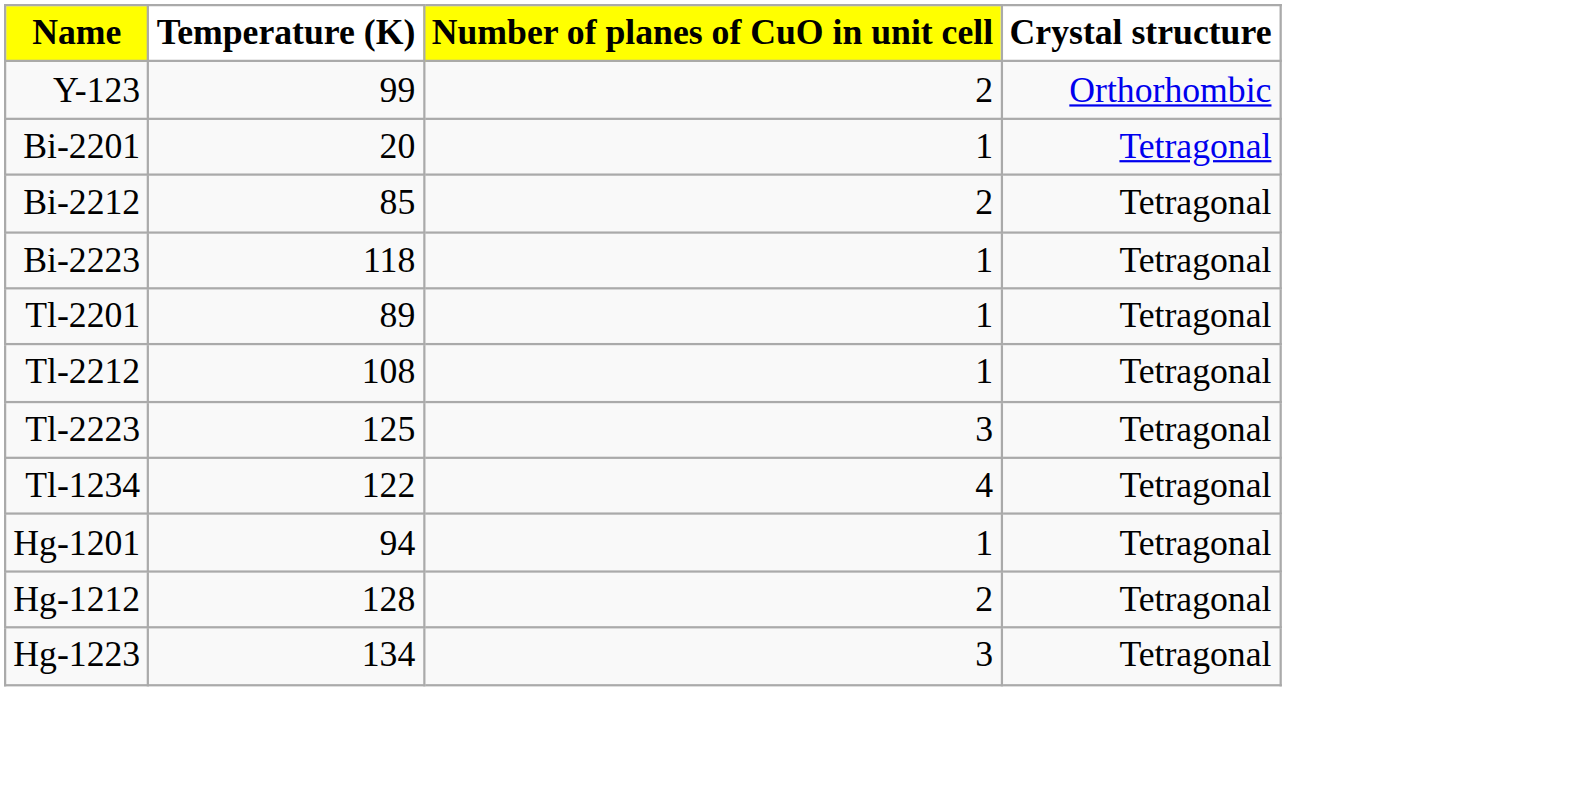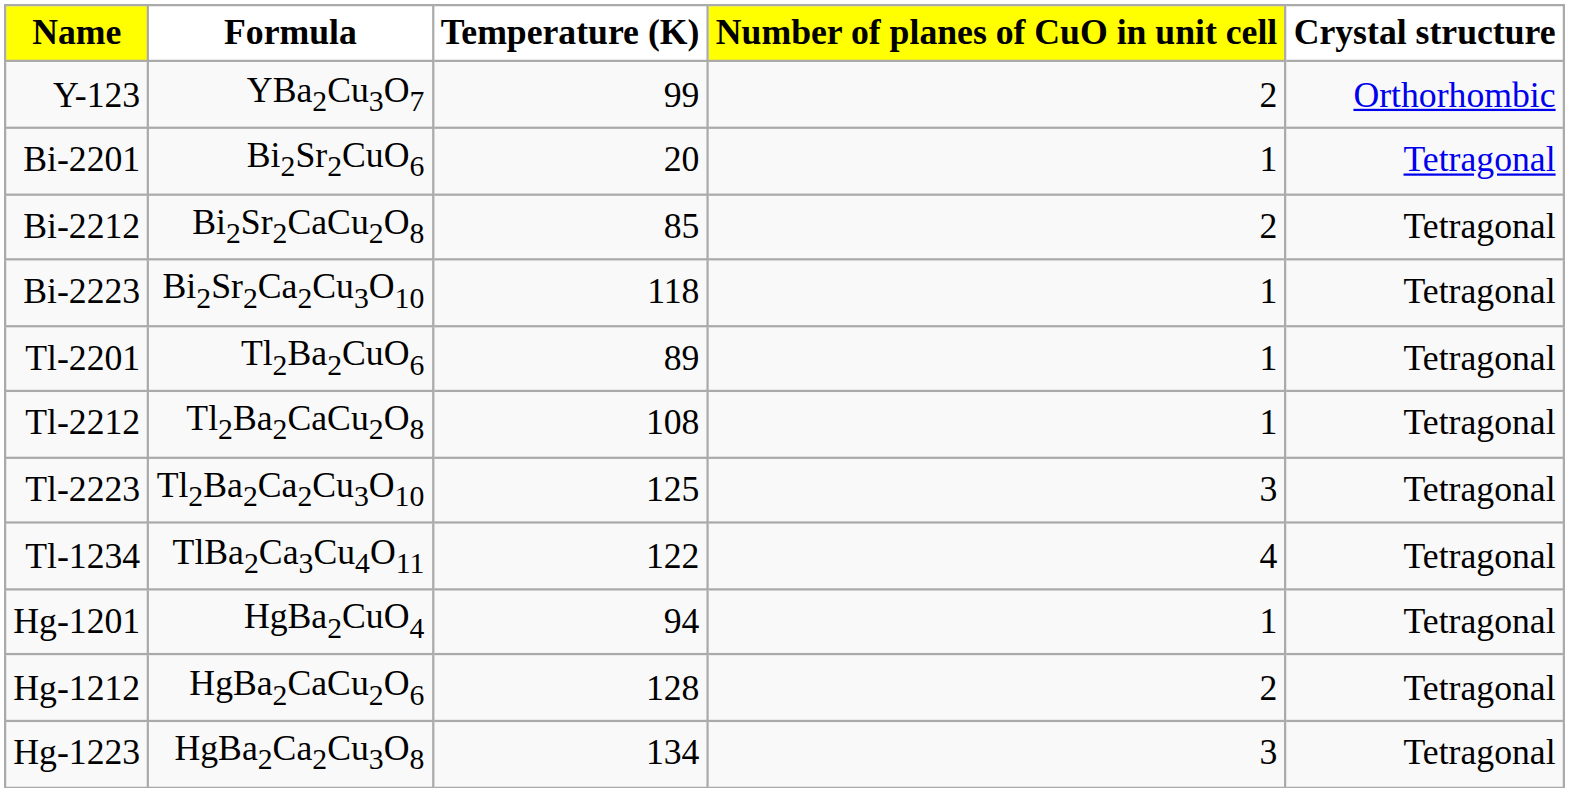+ column: Formula | YBa2Cu3O7 | Bi2Sr2CuO6 | Bi2Sr2CaCu2O8 | Bi2Sr2Ca2Cu3O10 | Tl2Ba2CuO6 | Tl2Ba2CaCu2O8 | Tl2Ba2Ca2Cu3O10 | TlBa2Ca3Cu4O11 | HgBa2CuO4 | HgBa2CaCu2O6 | HgBa2Ca2Cu3O8
